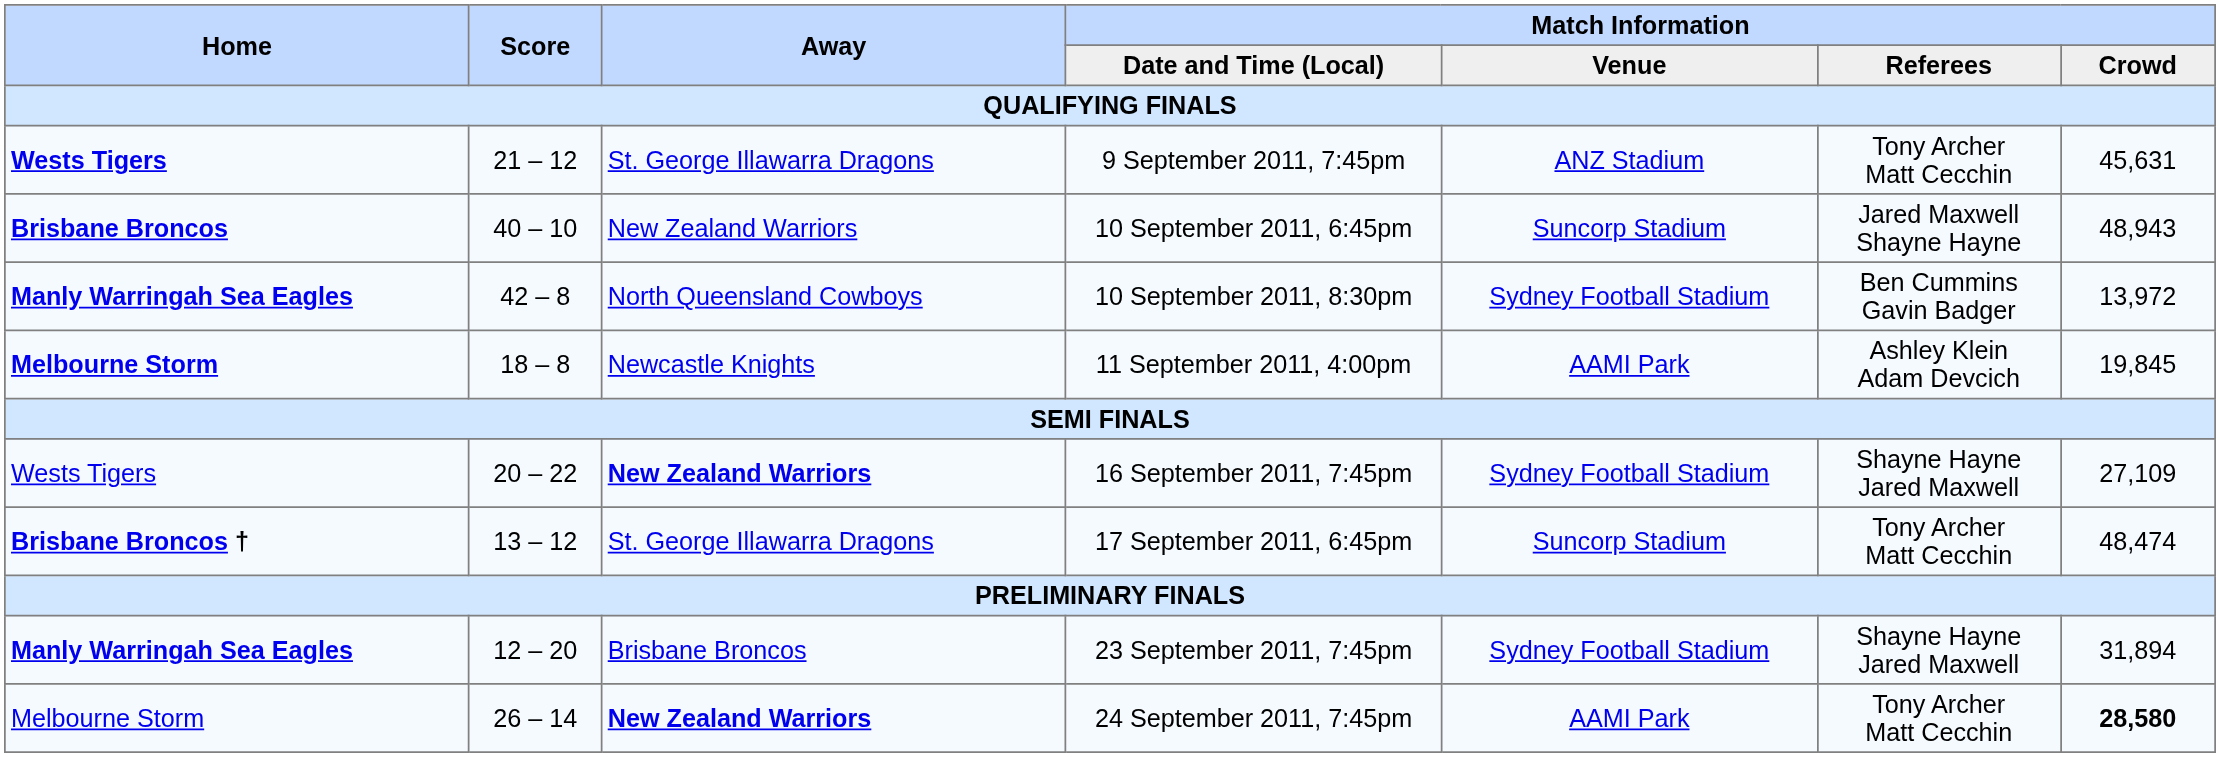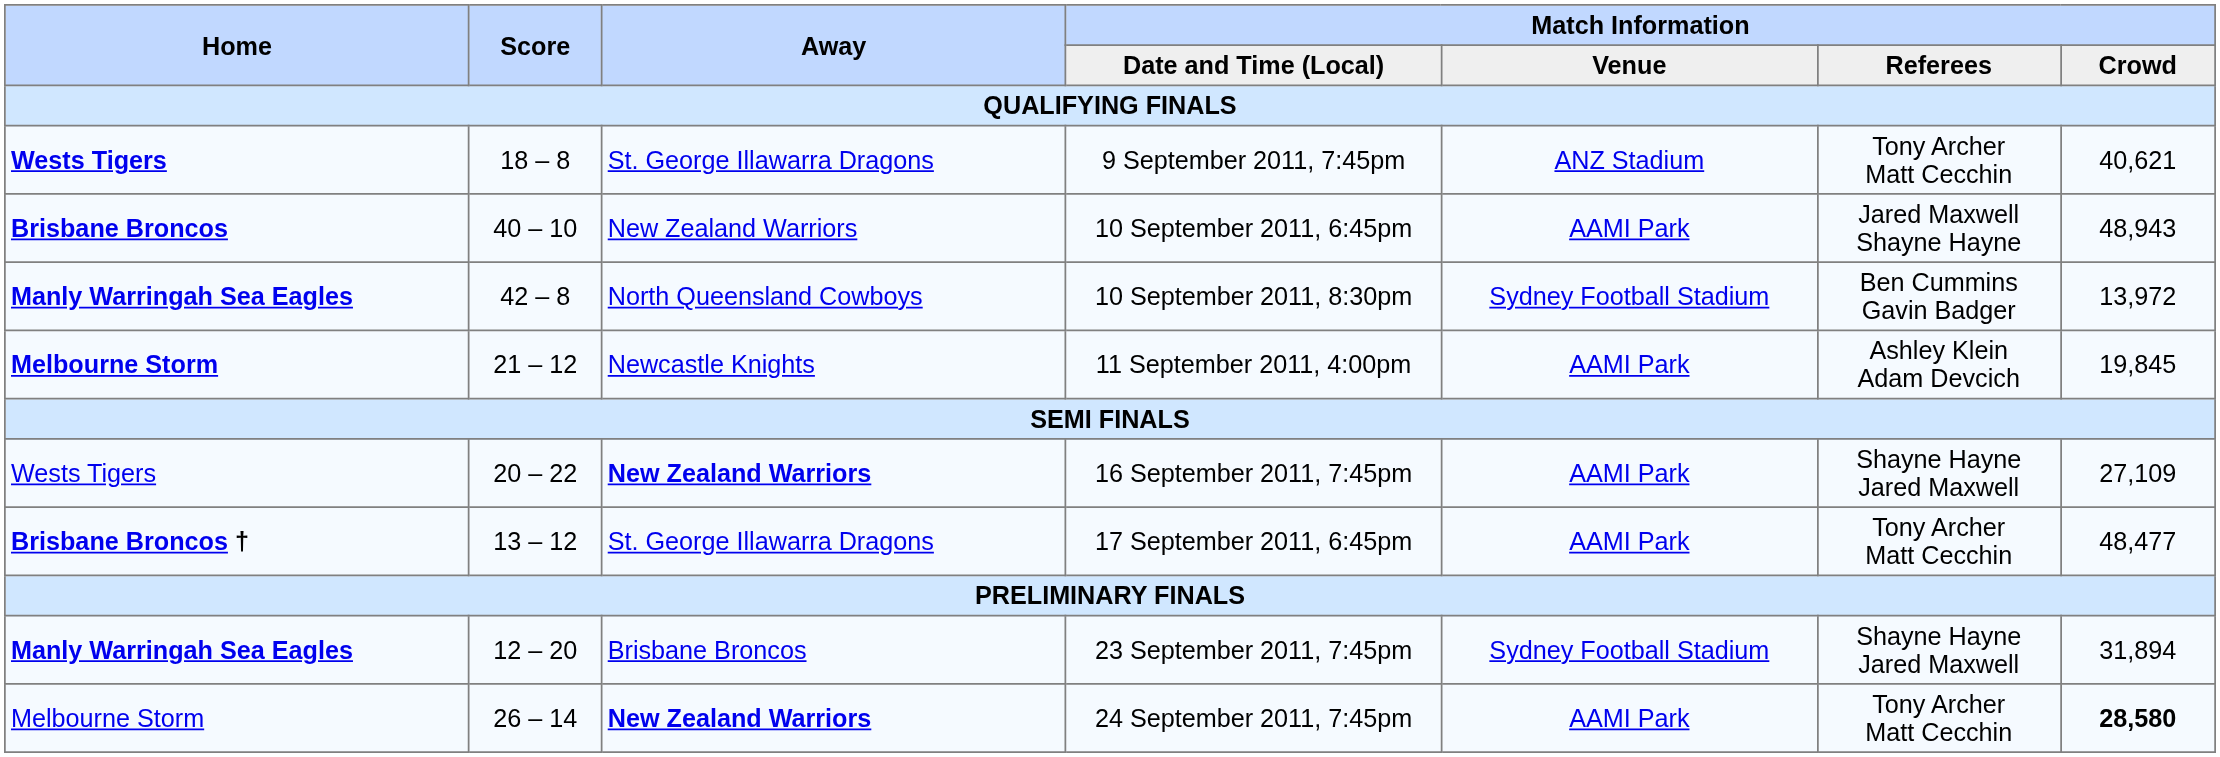9 September 2011, 7:45pm | Score: 21 – 12 -> 18 – 8
9 September 2011, 7:45pm | Match Information / Crowd: 45,631 -> 40,621
10 September 2011, 6:45pm | Match Information / Venue: Suncorp Stadium -> AAMI Park
11 September 2011, 4:00pm | Score: 18 – 8 -> 21 – 12
16 September 2011, 7:45pm | Match Information / Venue: Sydney Football Stadium -> AAMI Park
17 September 2011, 6:45pm | Match Information / Venue: Suncorp Stadium -> AAMI Park
17 September 2011, 6:45pm | Match Information / Crowd: 48,474 -> 48,477
